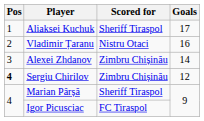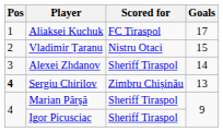Aliaksei Kuchuk | Scored for: Sheriff Tiraspol -> FC Tiraspol
Vladimir Țaranu | Goals: 16 -> 15
Alexei Zhdanov | Scored for: Zimbru Chișinău -> Sheriff Tiraspol
Sergiu Chirilov | Goals: 12 -> 13
Igor Picusciac | Scored for: FC Tiraspol -> Sheriff Tiraspol
